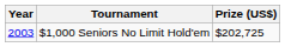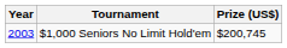$1,000 Seniors No Limit Hold'em | Prize (US$): $202,725 -> $200,745
